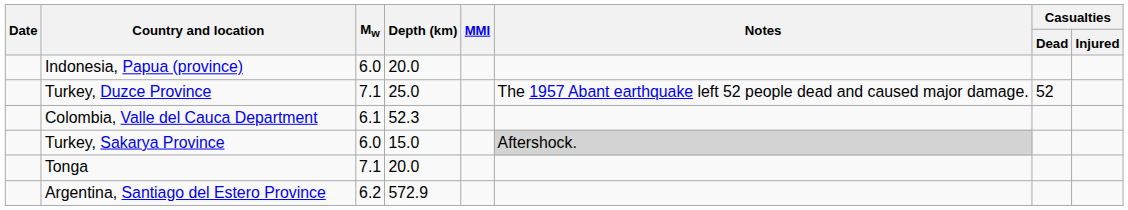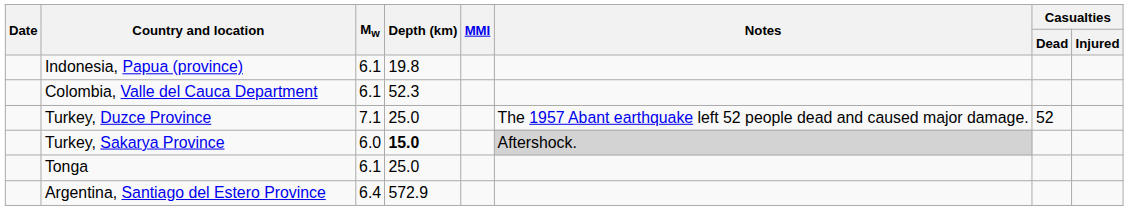Indonesia, Papua (province) | Mw: 6.0 -> 6.1
Indonesia, Papua (province) | Depth (km): 20.0 -> 19.8
rows swapped: Colombia, Valle del Cauca Department <-> Turkey, Duzce Province
Turkey, Sakarya Province | Depth (km): normal -> bold
Tonga | Mw: 7.1 -> 6.1
Tonga | Depth (km): 20.0 -> 25.0
Argentina, Santiago del Estero Province | Mw: 6.2 -> 6.4
